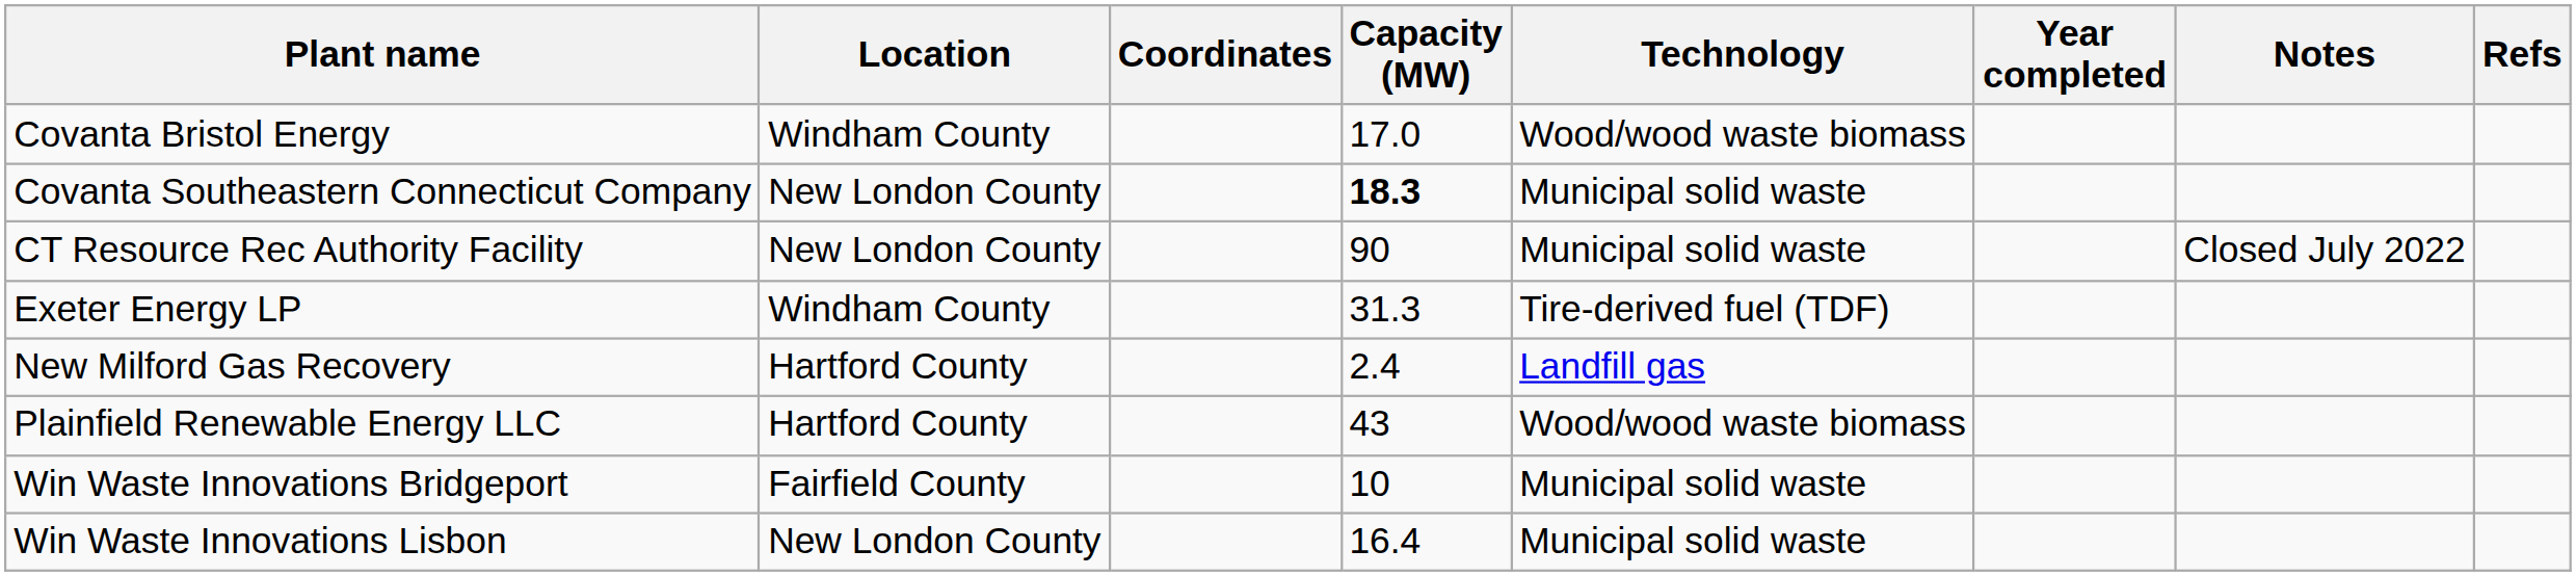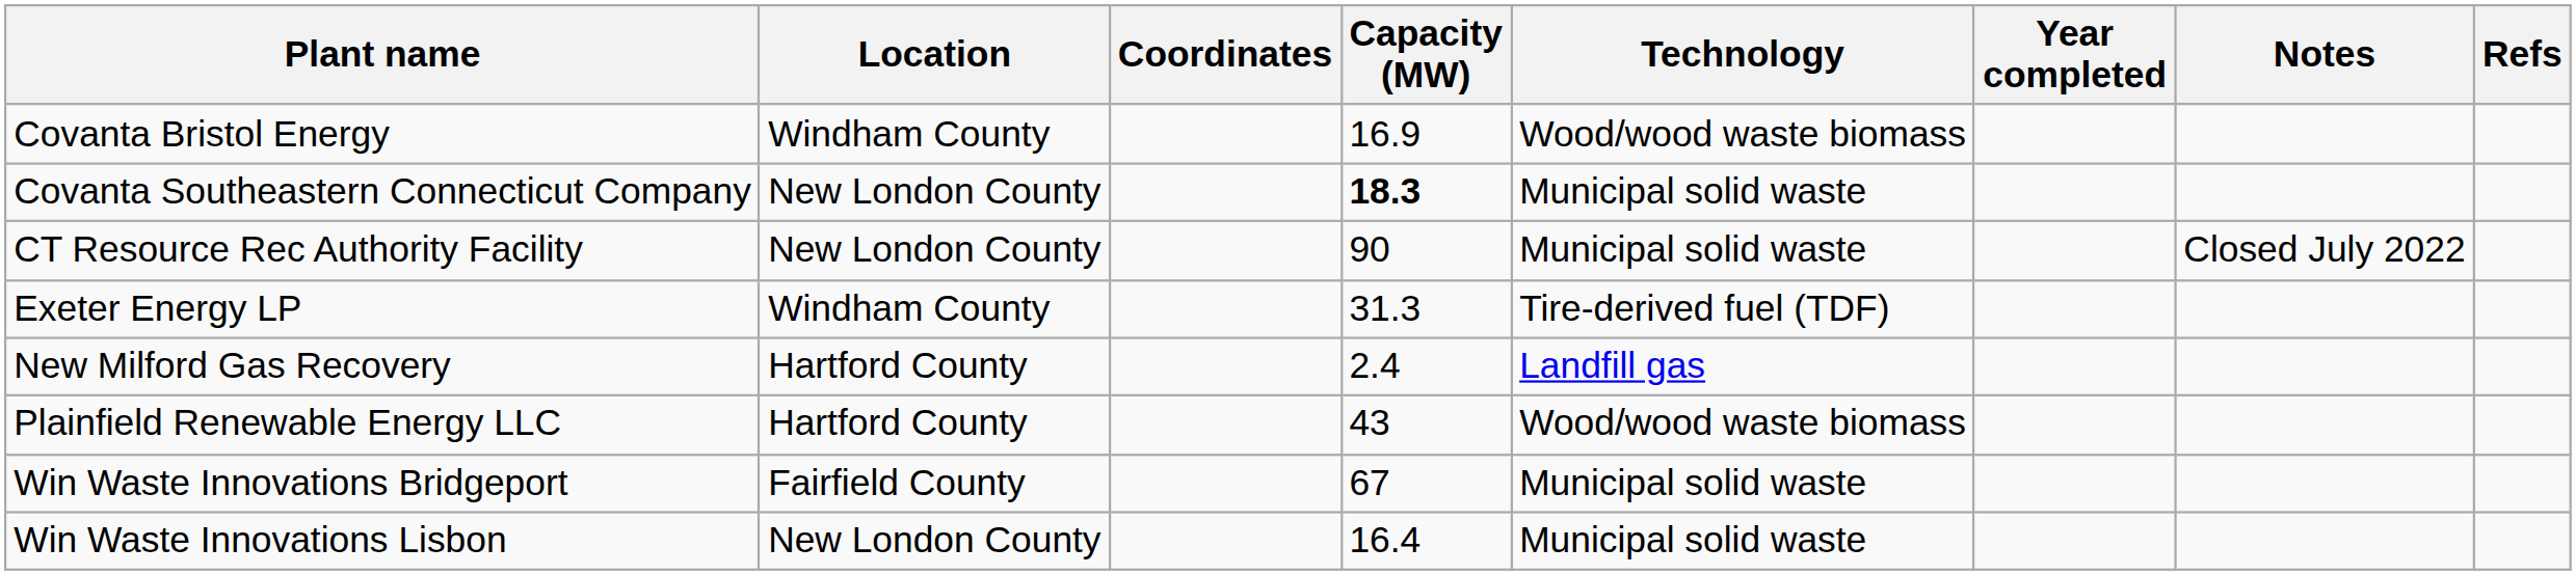Covanta Bristol Energy | Capacity (MW): 17.0 -> 16.9
Win Waste Innovations Bridgeport | Capacity (MW): 10 -> 67
